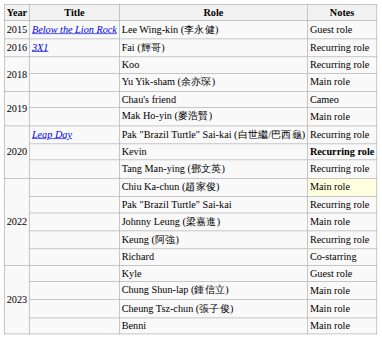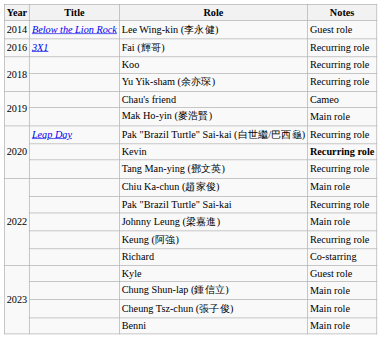Lee Wing-kin (李永健) | Year: 2015 -> 2014
Yu Yik-sham (余亦琛) | Notes: Main role -> Recurring role
Chiu Ka-chun (趙家俊) | Notes: lightyellow background -> no background
